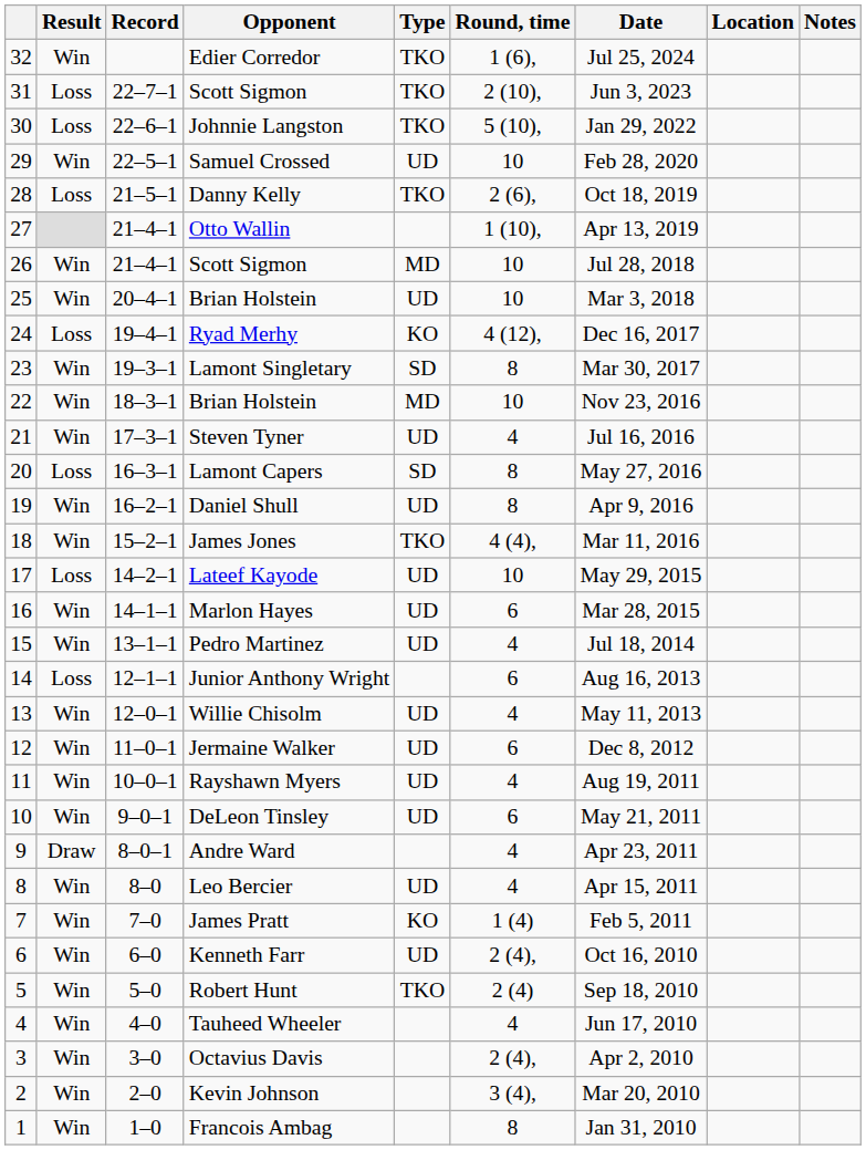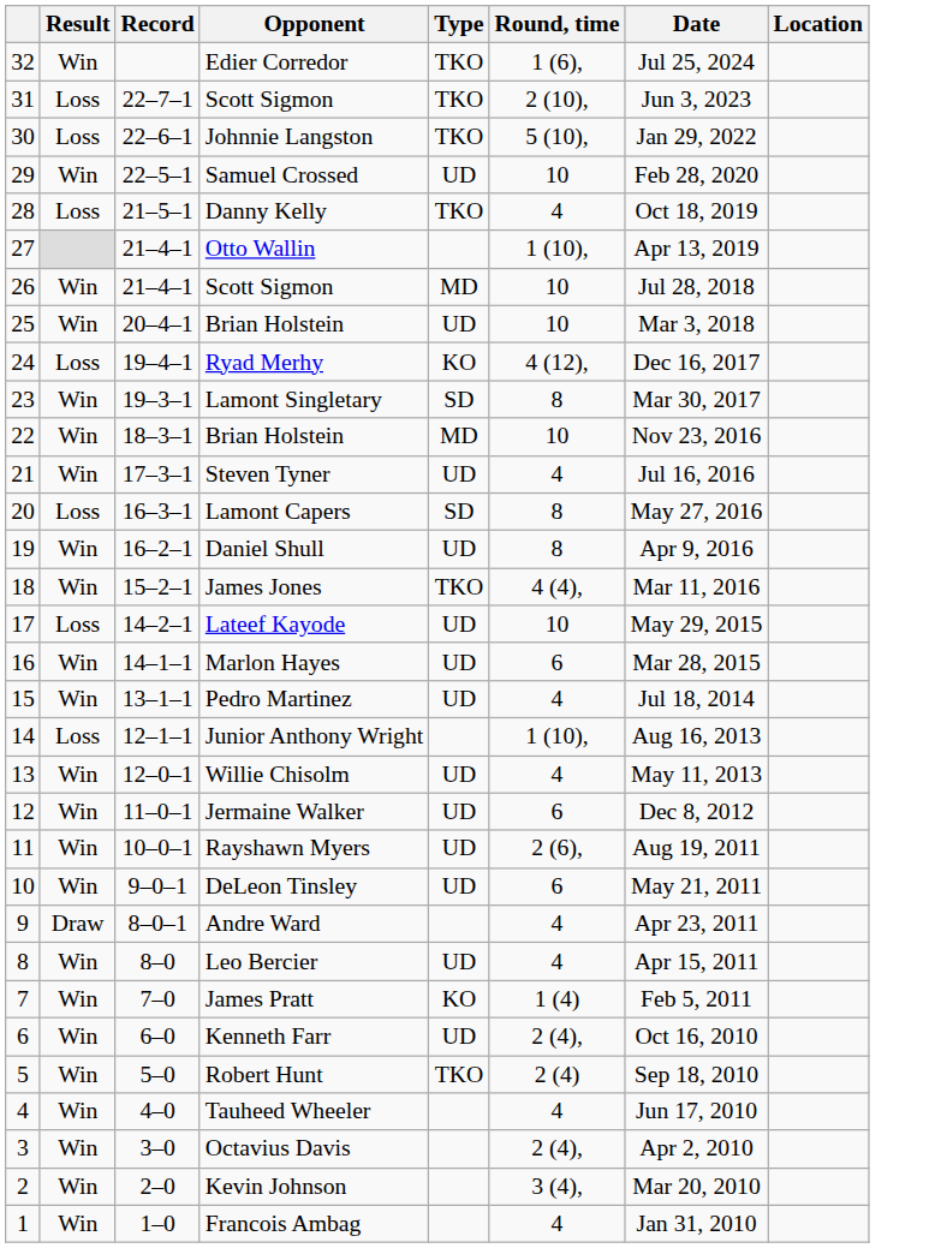- column: Notes
Danny Kelly | Round, time: 2 (6), -> 4
Junior Anthony Wright | Round, time: 6 -> 1 (10),
Rayshawn Myers | Round, time: 4 -> 2 (6),
Francois Ambag | Round, time: 8 -> 4
